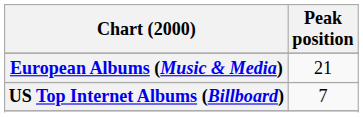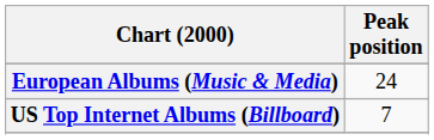European Albums (Music & Media) | Peak position: 21 -> 24
